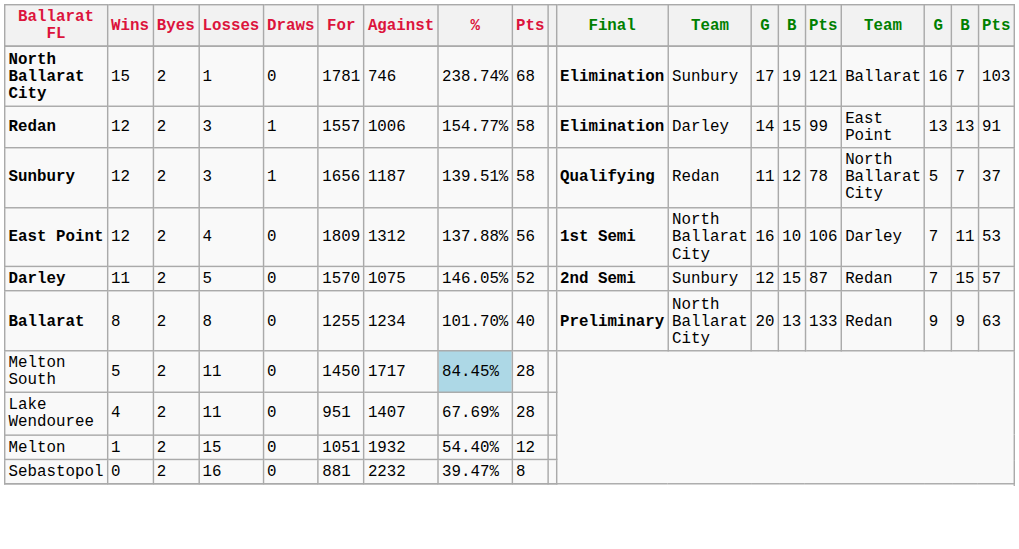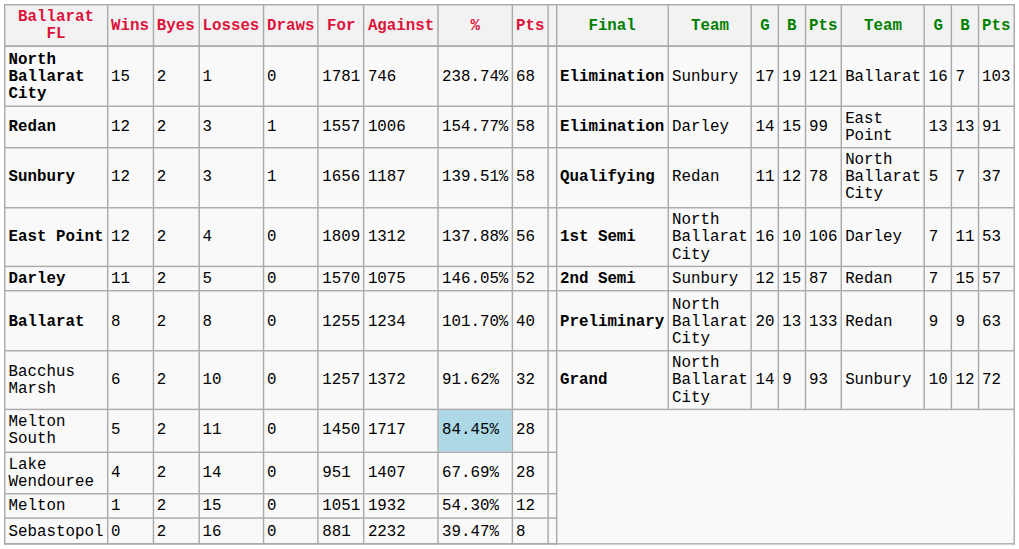+ row: Bacchus Marsh | 6 | 2 | 10 | 0 | 1257 | 1372 | 91.62% | 32 | Grand | North Ballarat City | 14 | 9 | 93 | Sunbury | 10 | 12 | 72
Lake Wendouree | Losses: 11 -> 14
Melton | %: 54.40% -> 54.30%
